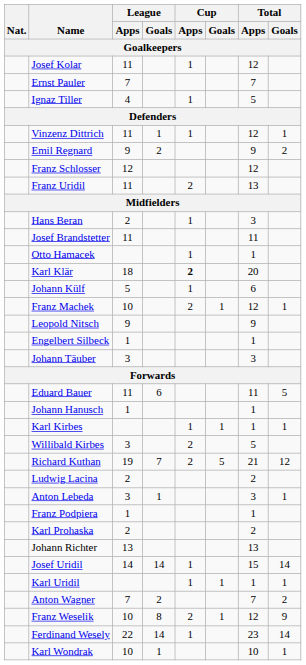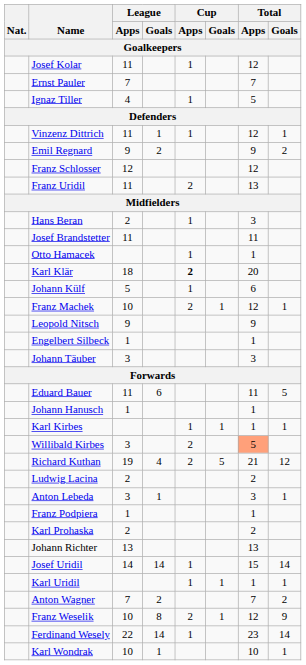Willibald Kirbes | Total / Apps: no background -> lightsalmon background
Richard Kuthan | League / Goals: 7 -> 4
